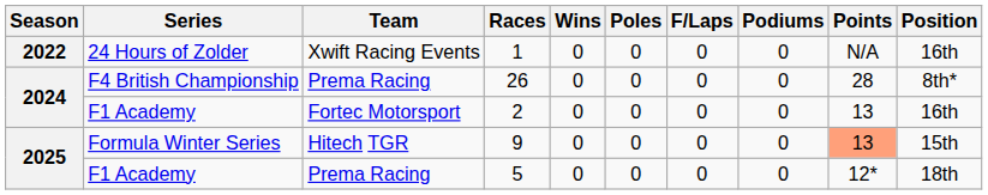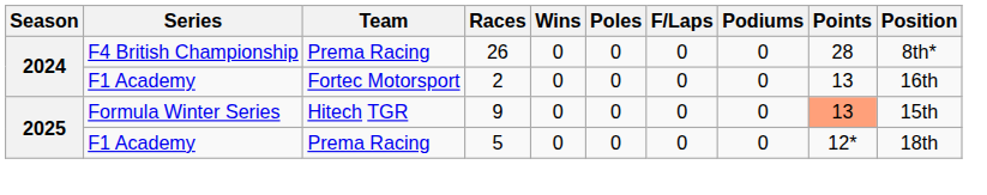- row: 2022 | 24 Hours of Zolder | Xwift Racing Events | 1 | 0 | 0 | 0 | 0 | N/A | 16th
